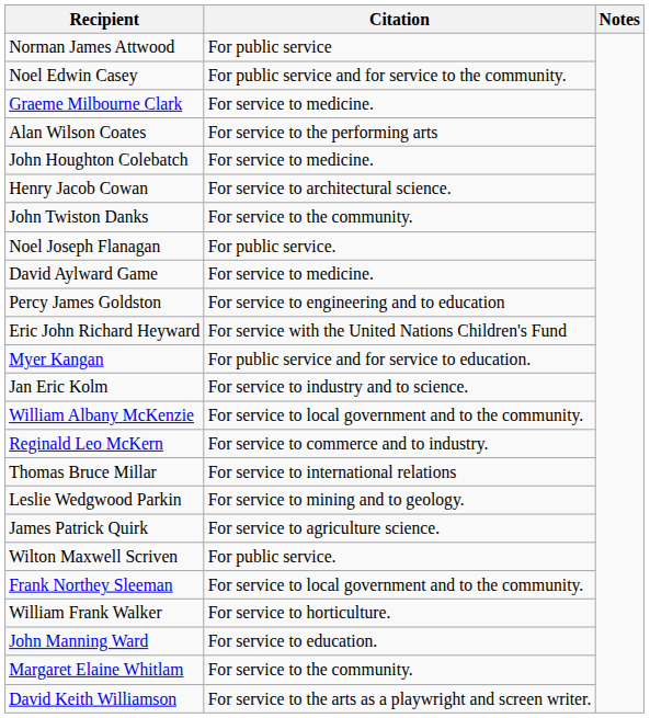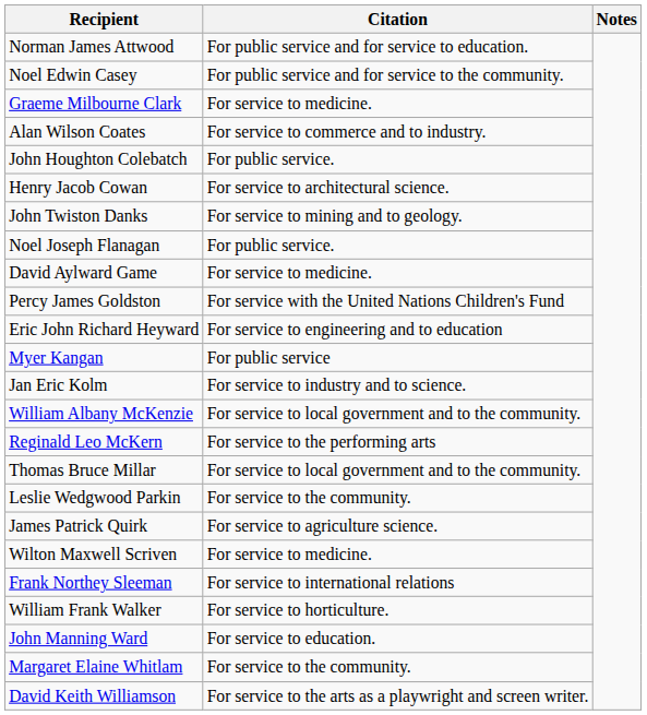Norman James Attwood | Citation: For public service -> For public service and for service to education.
Alan Wilson Coates | Citation: For service to the performing arts -> For service to commerce and to industry.
John Houghton Colebatch | Citation: For service to medicine. -> For public service.
John Twiston Danks | Citation: For service to the community. -> For service to mining and to geology.
Percy James Goldston | Citation: For service to engineering and to education -> For service with the United Nations Children's Fund
Eric John Richard Heyward | Citation: For service with the United Nations Children's Fund -> For service to engineering and to education
Myer Kangan | Citation: For public service and for service to education. -> For public service
Reginald Leo McKern | Citation: For service to commerce and to industry. -> For service to the performing arts
Thomas Bruce Millar | Citation: For service to international relations -> For service to local government and to the community.
Leslie Wedgwood Parkin | Citation: For service to mining and to geology. -> For service to the community.
Wilton Maxwell Scriven | Citation: For public service. -> For service to medicine.
Frank Northey Sleeman | Citation: For service to local government and to the community. -> For service to international relations
